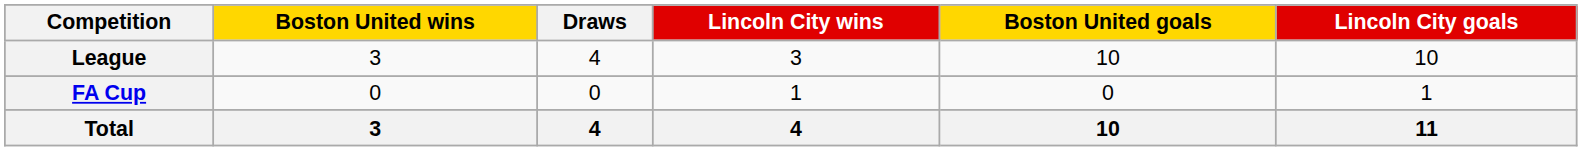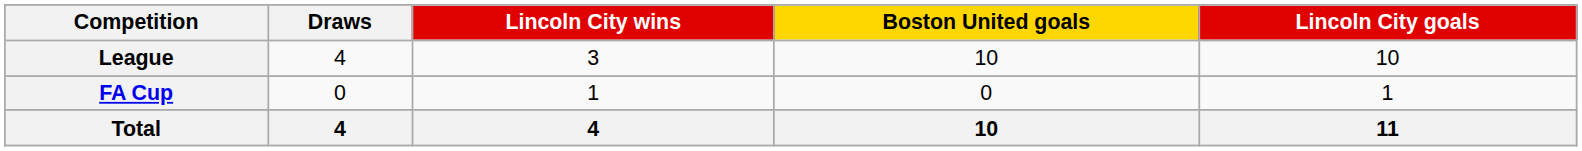- column: Boston United wins | 3 | 0 | 3
